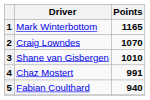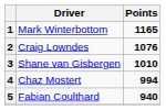2 | Points: 1070 -> 1076
4 | Points: 991 -> 994
